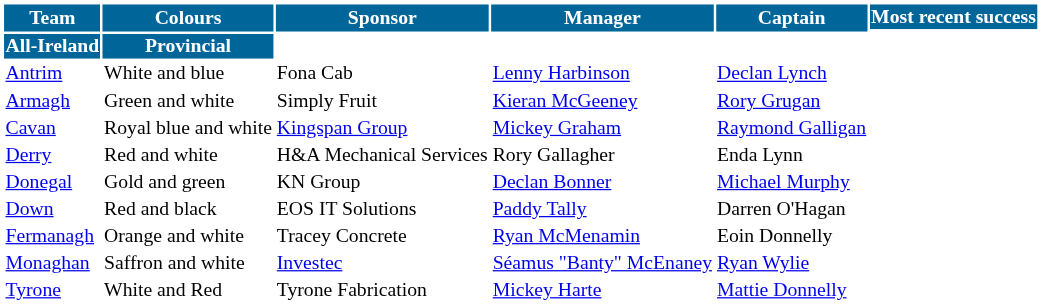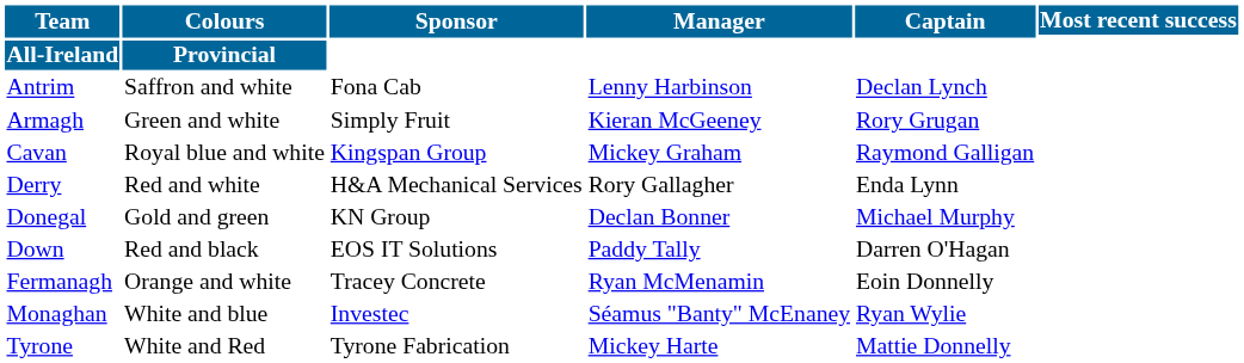Antrim | Colours: White and blue -> Saffron and white
Monaghan | Colours: Saffron and white -> White and blue
